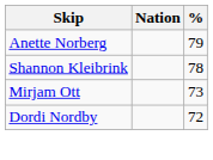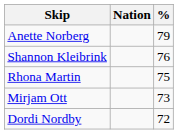Shannon Kleibrink | %: 78 -> 76
+ row: Rhona Martin | 75
